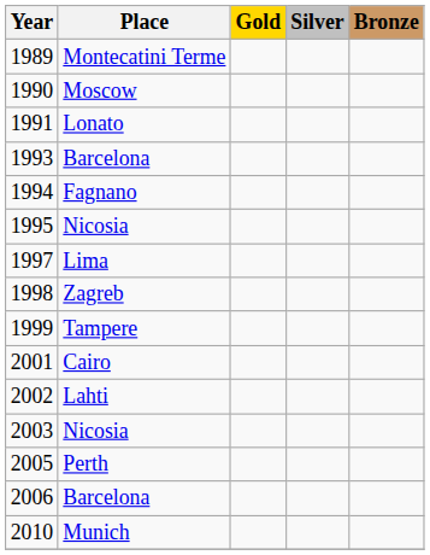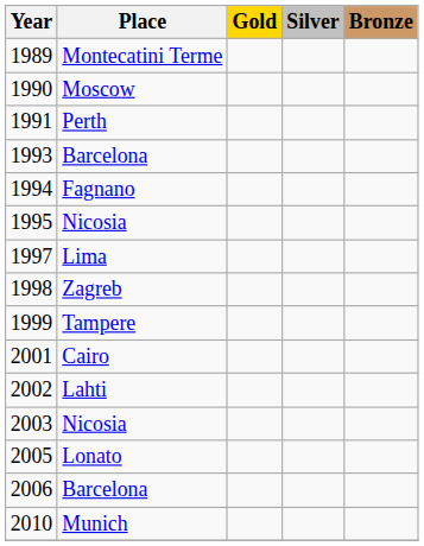1991 | Place: Lonato -> Perth
2005 | Place: Perth -> Lonato
